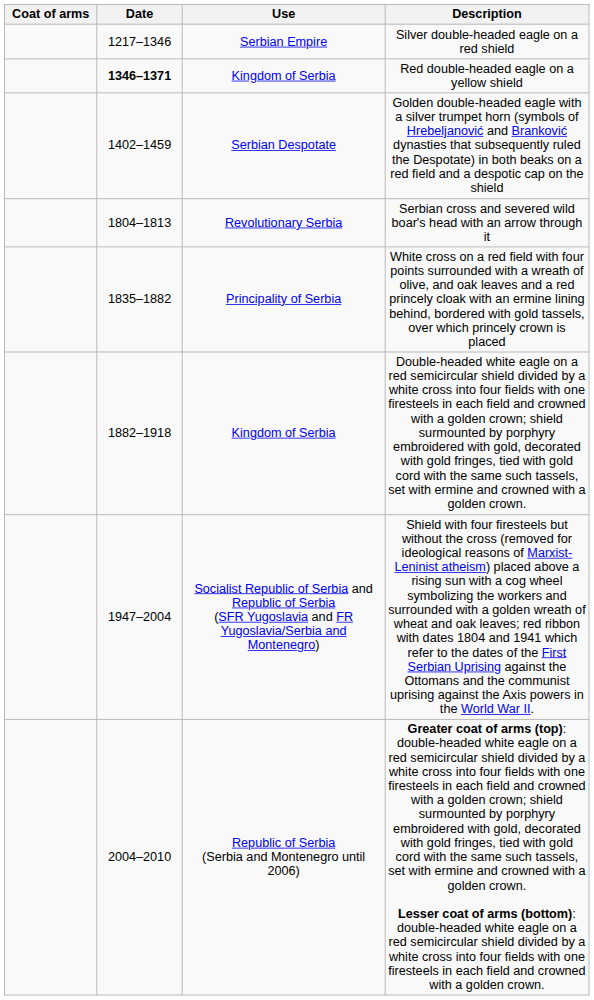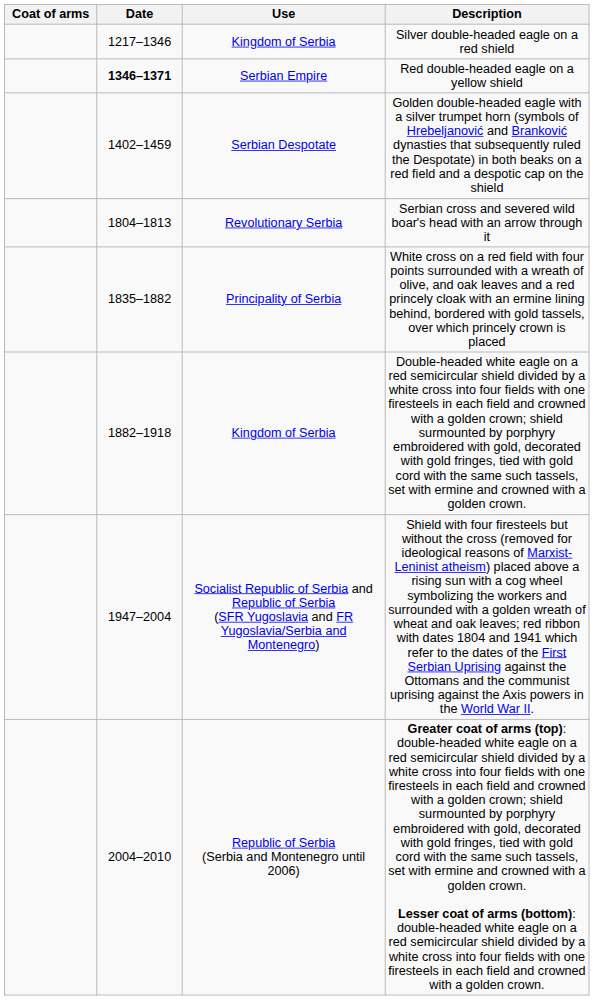Silver double-headed eagle on a red shield | Use: Serbian Empire -> Kingdom of Serbia
Red double-headed eagle on a yellow shield | Use: Kingdom of Serbia -> Serbian Empire
